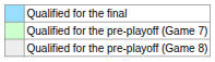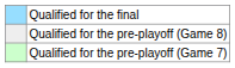rows swapped: Qualified for the pre-playoff (Game 7) <-> Qualified for the pre-playoff (Game 8)
